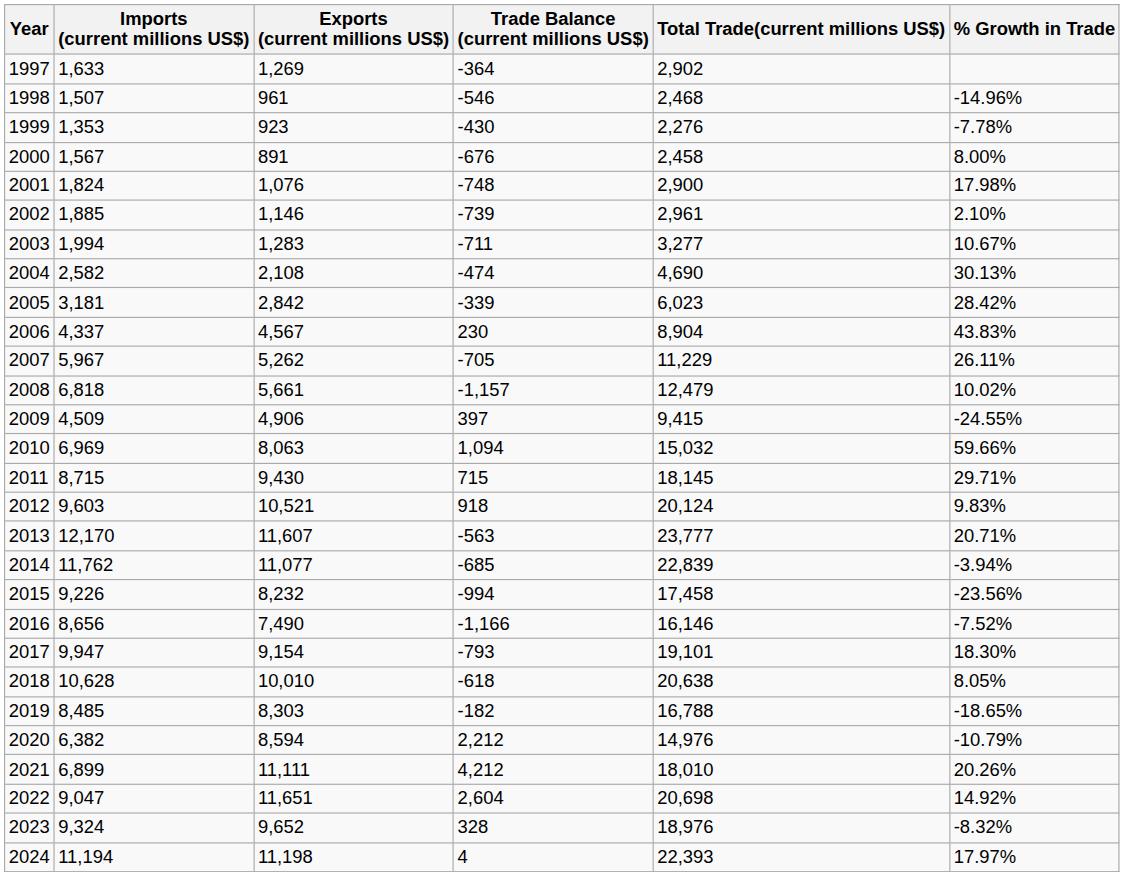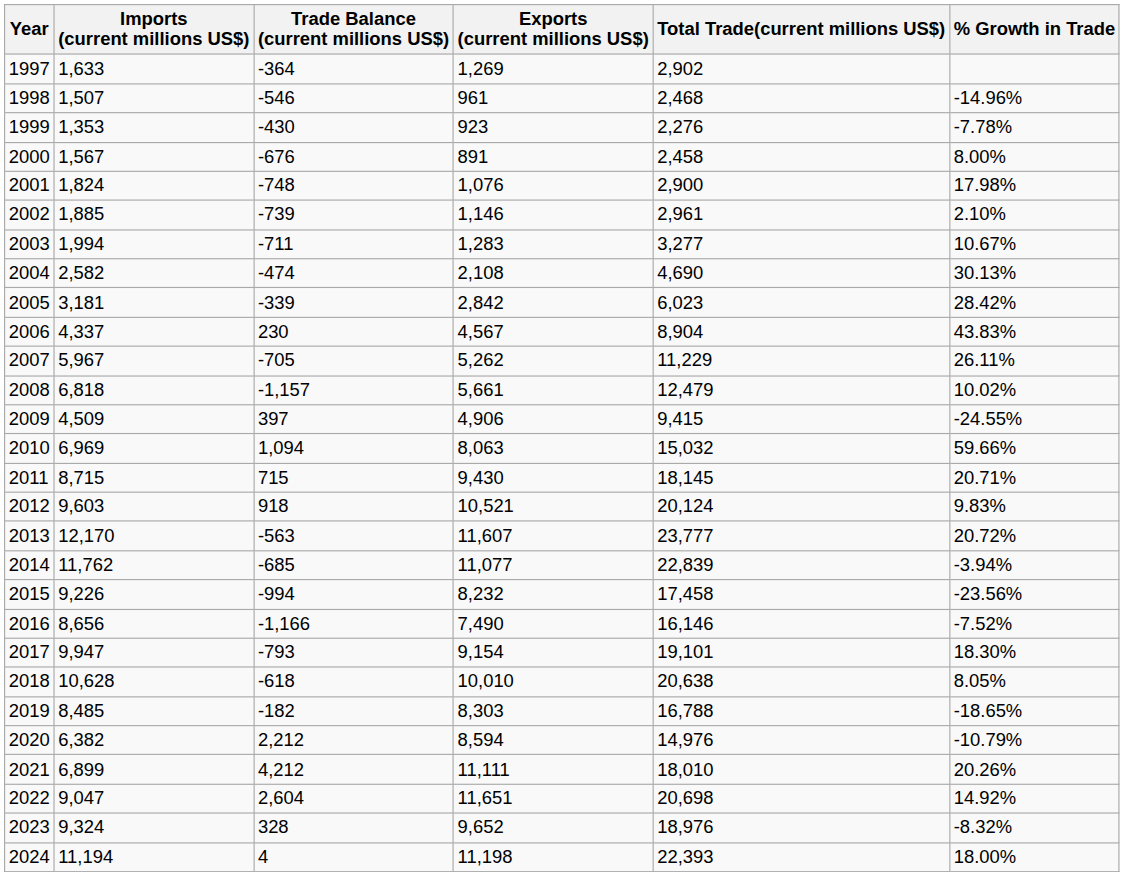columns swapped: Exports (current millions US$) <-> Trade Balance (current millions US$)
2011 | % Growth in Trade: 29.71% -> 20.71%
2013 | % Growth in Trade: 20.71% -> 20.72%
2024 | % Growth in Trade: 17.97% -> 18.00%
